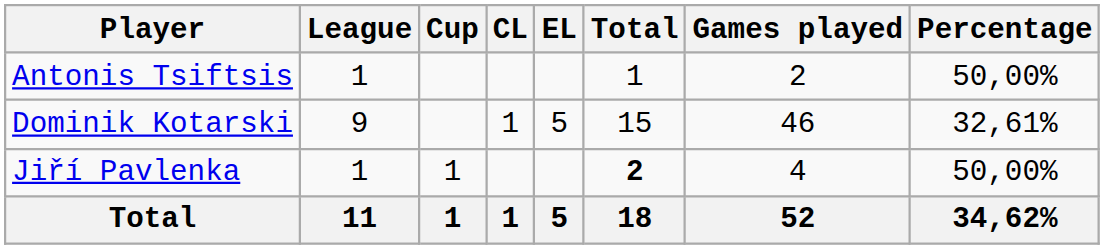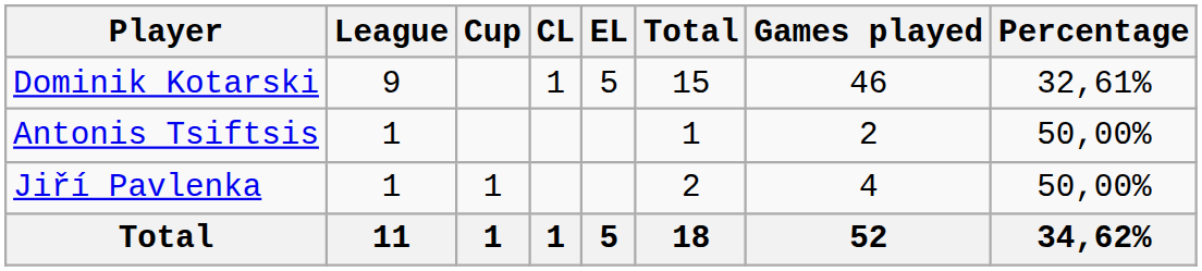rows swapped: Dominik Kotarski <-> Antonis Tsiftsis
Jiří Pavlenka | Total: bold -> normal
